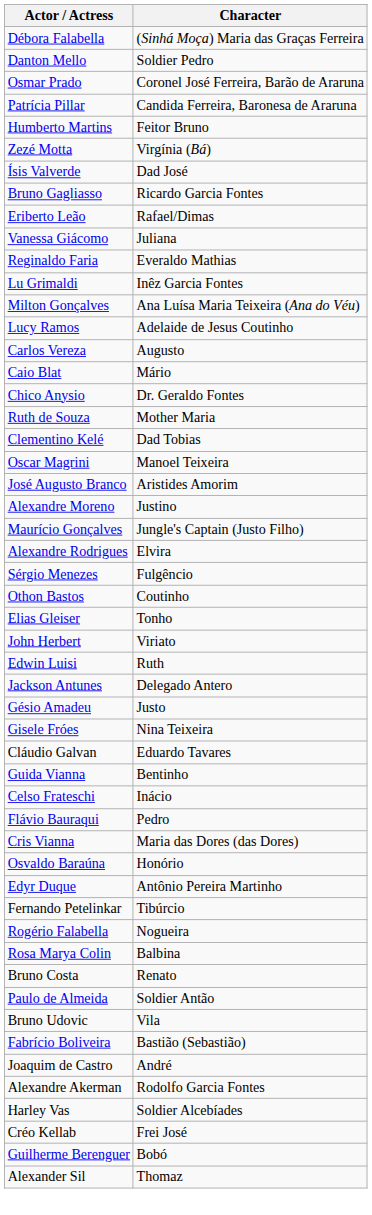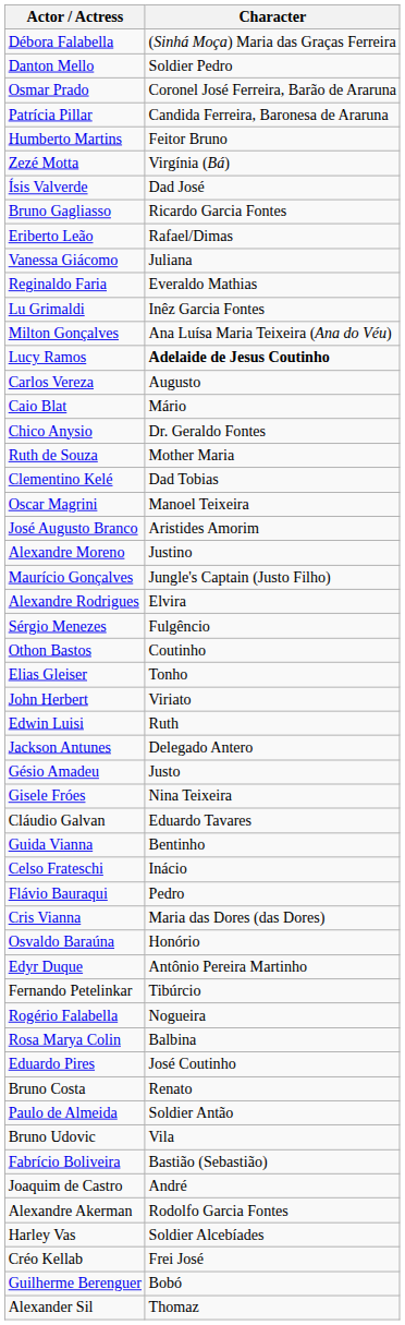Lucy Ramos | Character: normal -> bold
+ row: Eduardo Pires | José Coutinho
